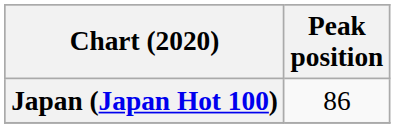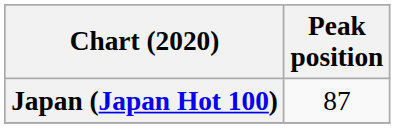Japan (Japan Hot 100) | Peak position: 86 -> 87
